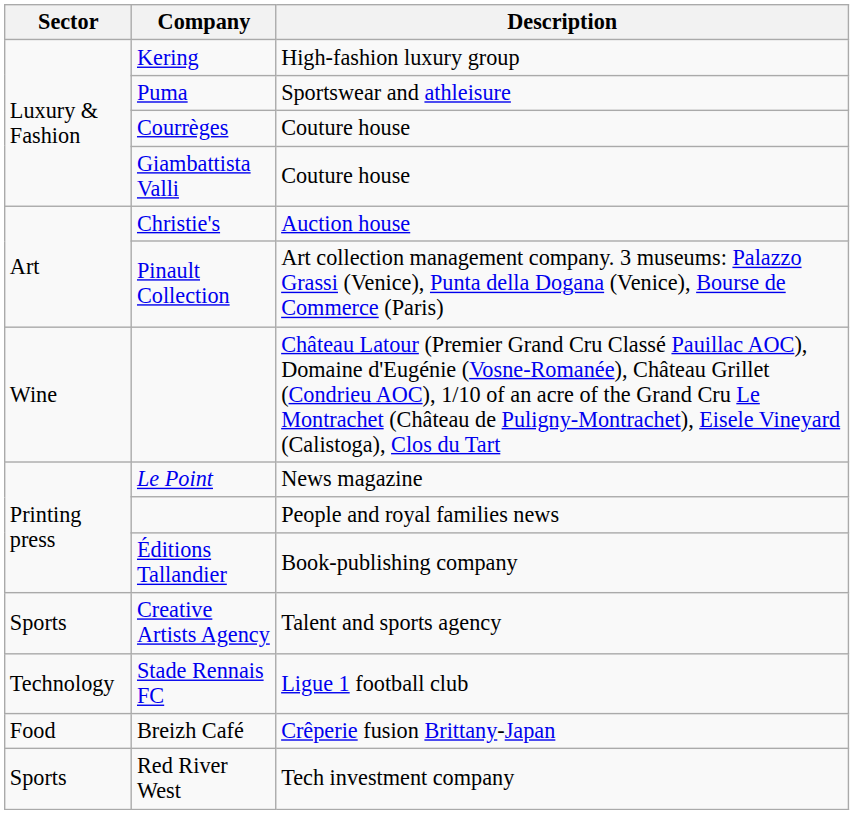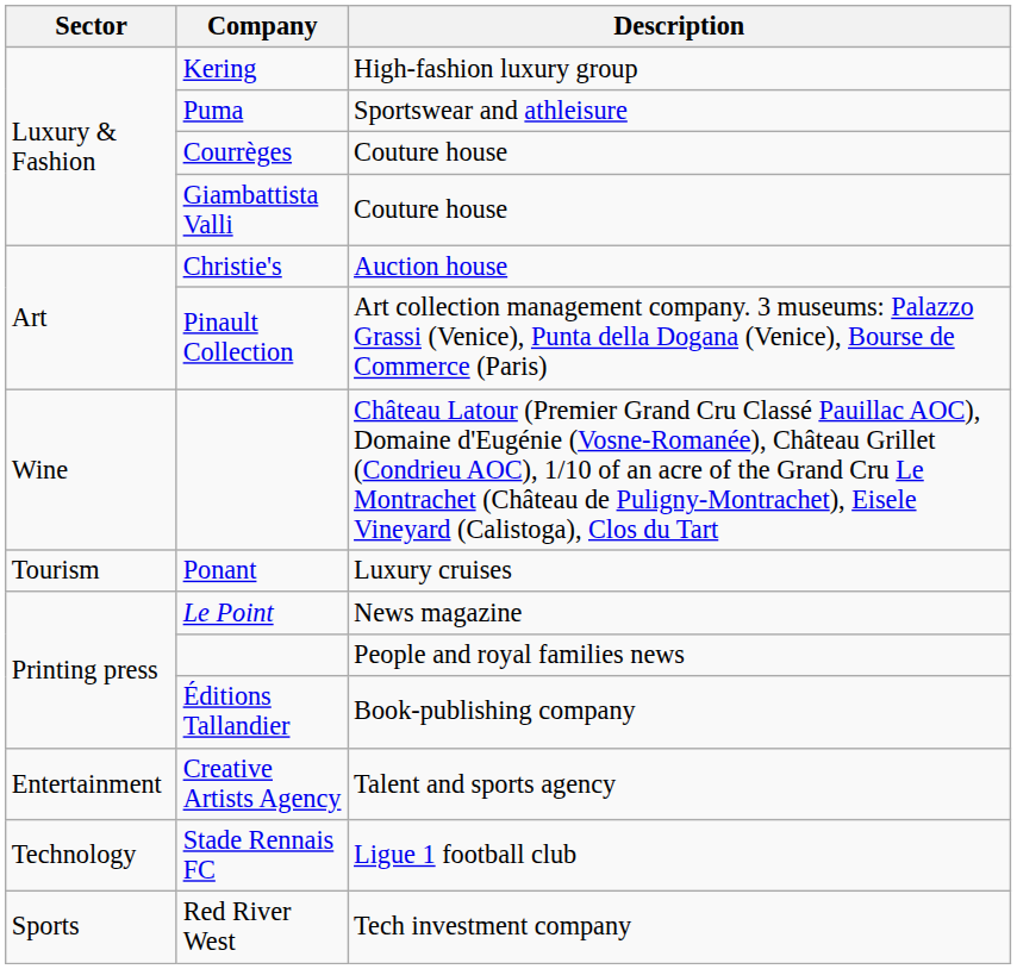+ row: Tourism | Ponant | Luxury cruises
Creative Artists Agency | Sector: Sports -> Entertainment
- row: Food | Breizh Café | Crêperie fusion Brittany-Japan
